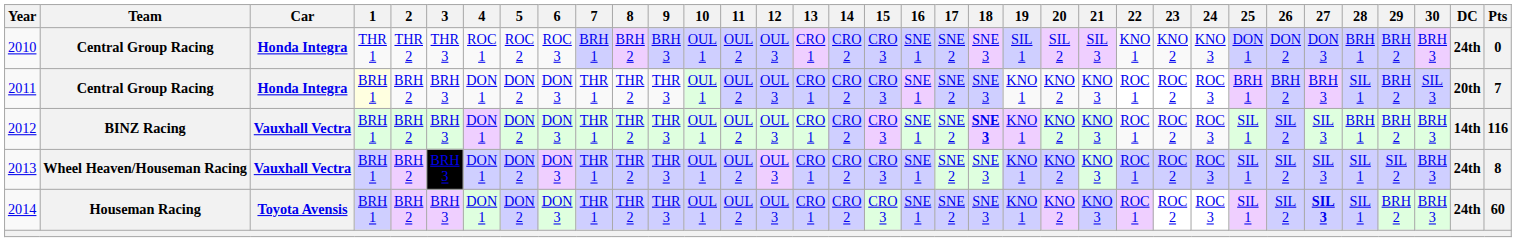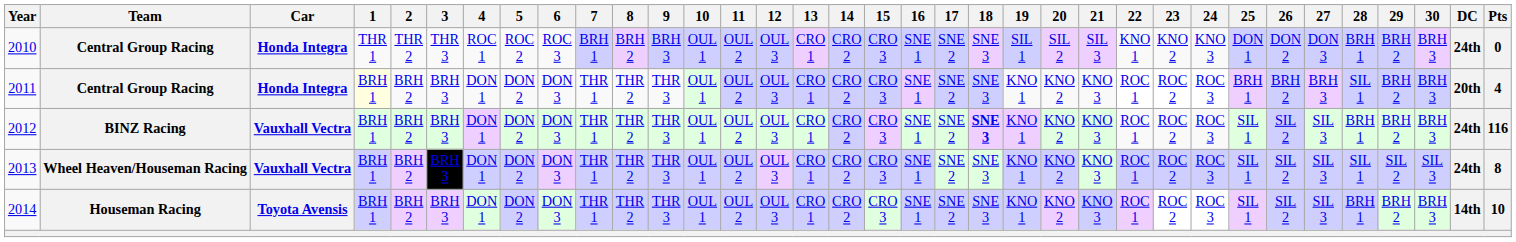2011 | 30: SIL 3 -> BRH 3
2011 | Pts: 7 -> 4
2012 | DC: 14th -> 24th
2013 | 30: BRH 3 -> SIL 3
2014 | 27: bold -> normal
2014 | 28: SIL 1 -> BRH 1
2014 | DC: 24th -> 14th
2014 | Pts: 60 -> 10
